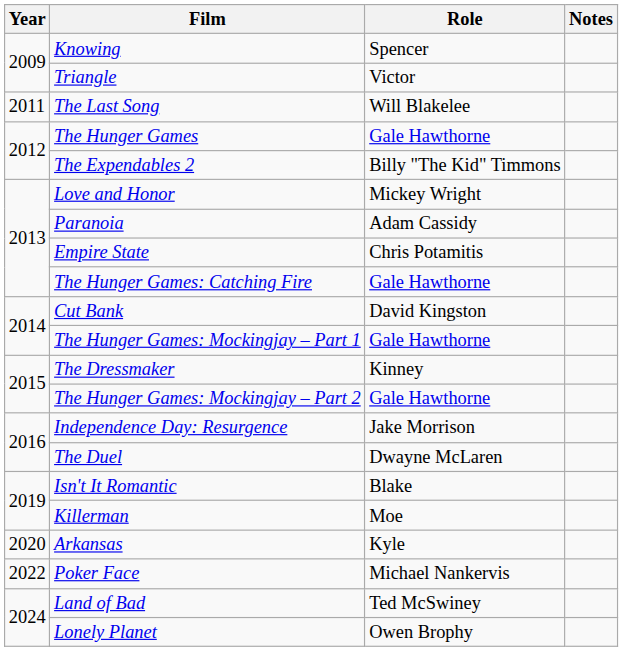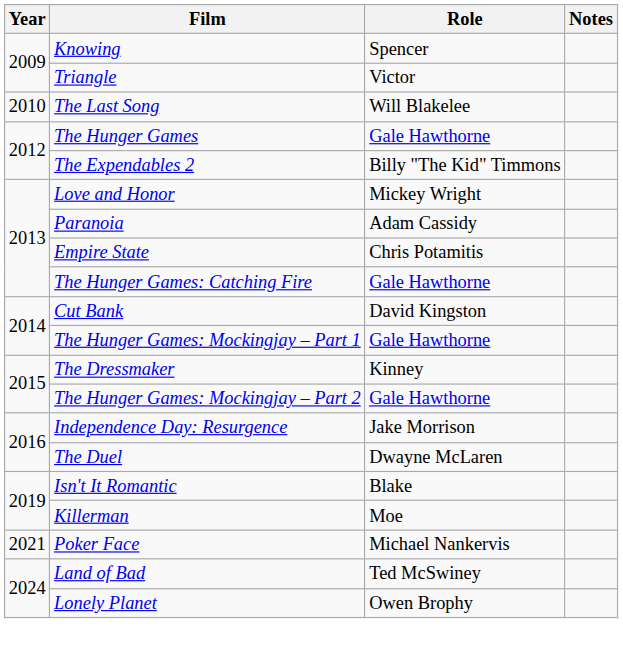The Last Song | Year: 2011 -> 2010
- row: 2020 | Arkansas | Kyle
Poker Face | Year: 2022 -> 2021
